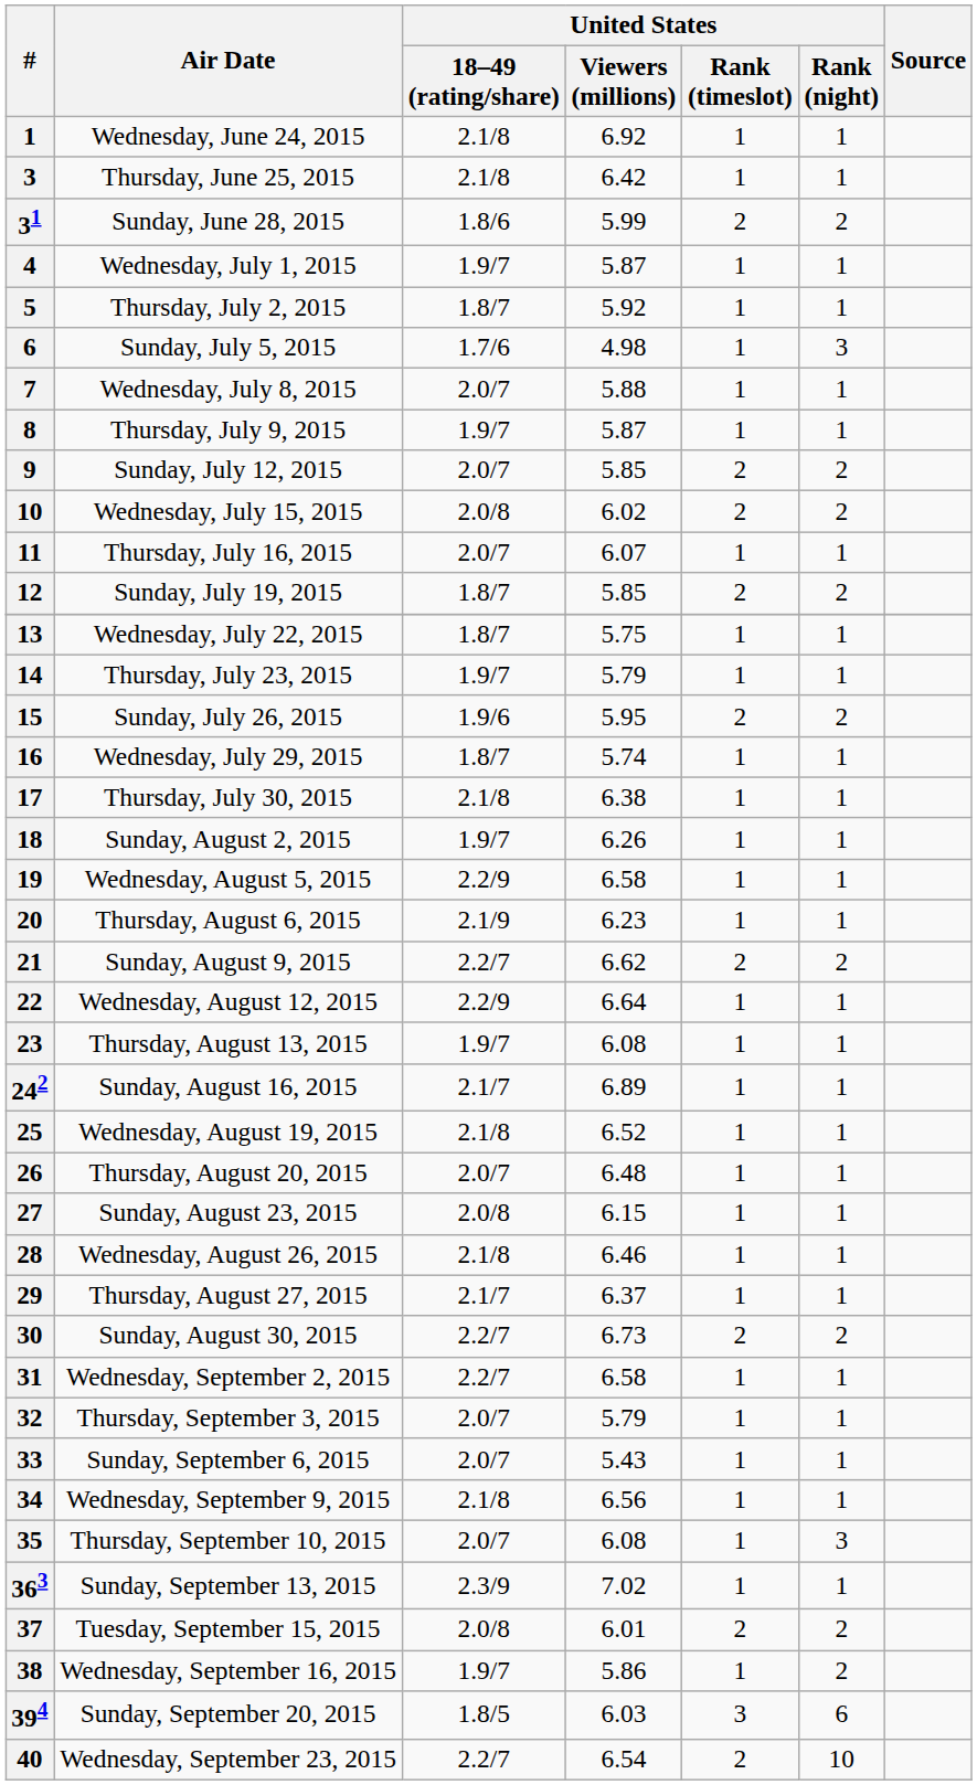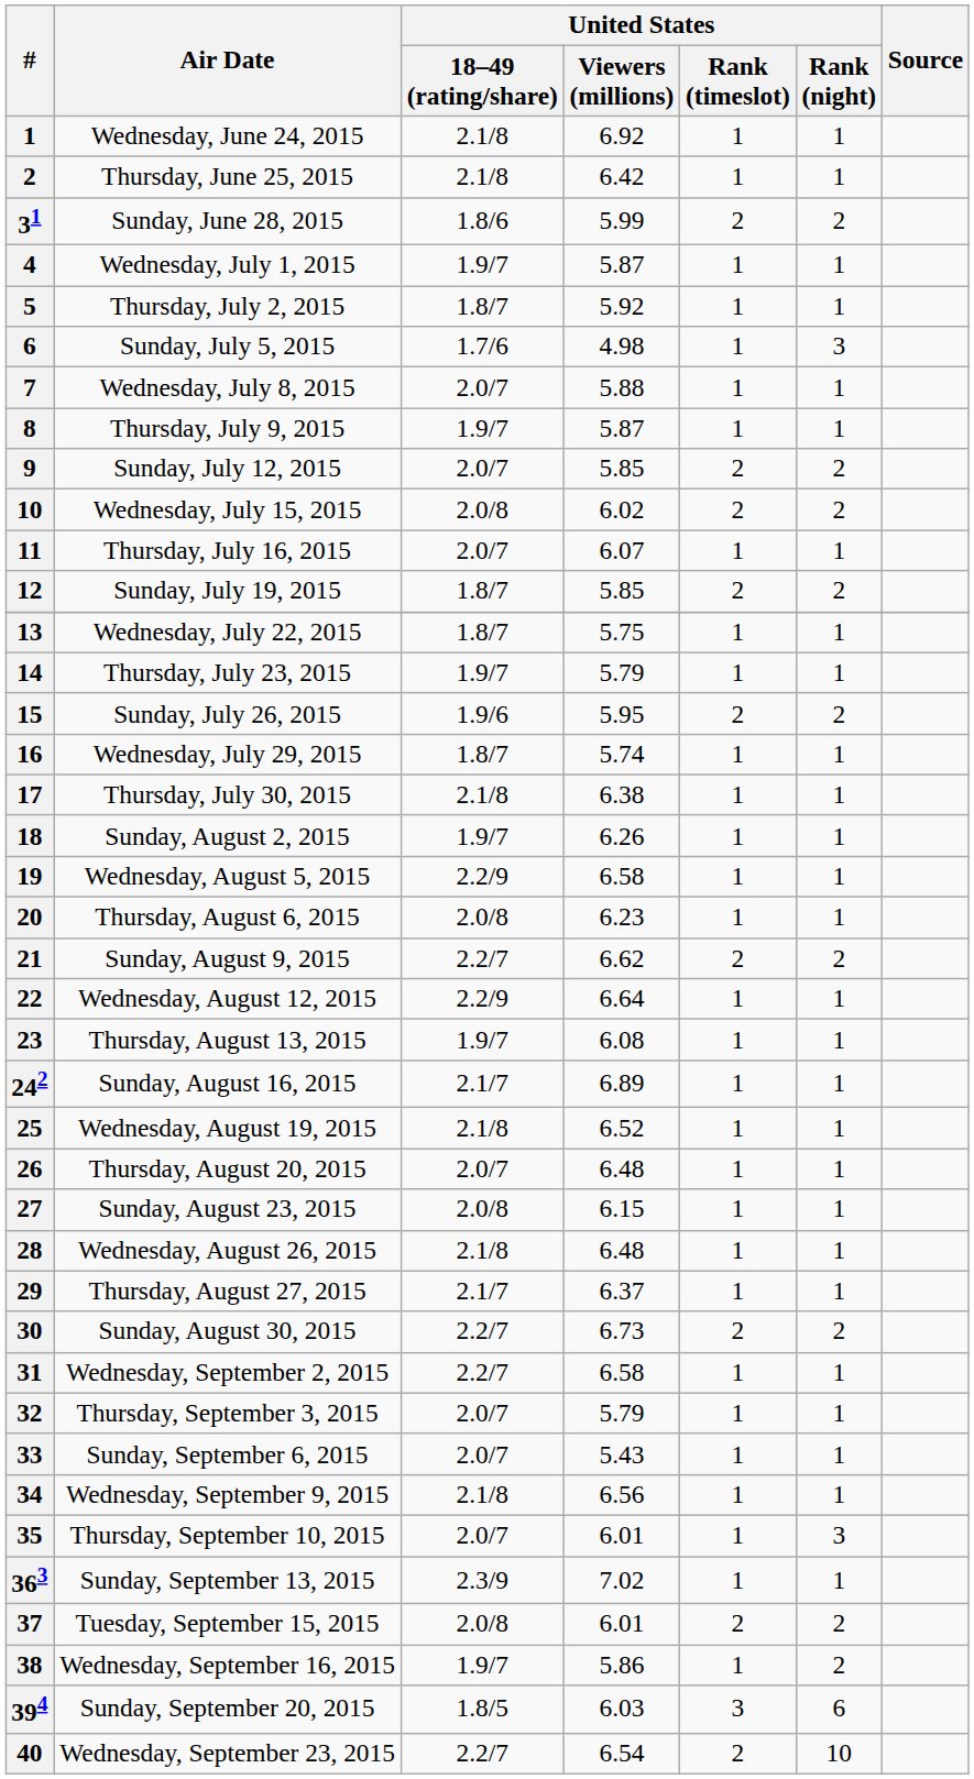Thursday, June 25, 2015 | #: 3 -> 2
Thursday, August 6, 2015 | United States / 18–49 (rating/share): 2.1/9 -> 2.0/8
Wednesday, August 26, 2015 | United States / Viewers (millions): 6.46 -> 6.48
Thursday, September 10, 2015 | United States / Viewers (millions): 6.08 -> 6.01
